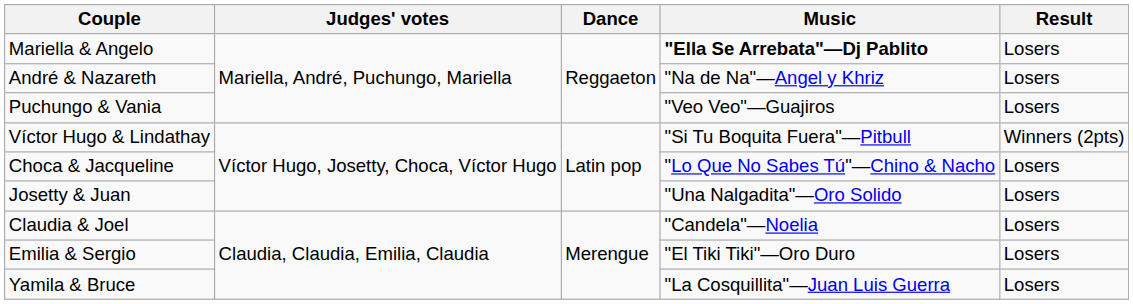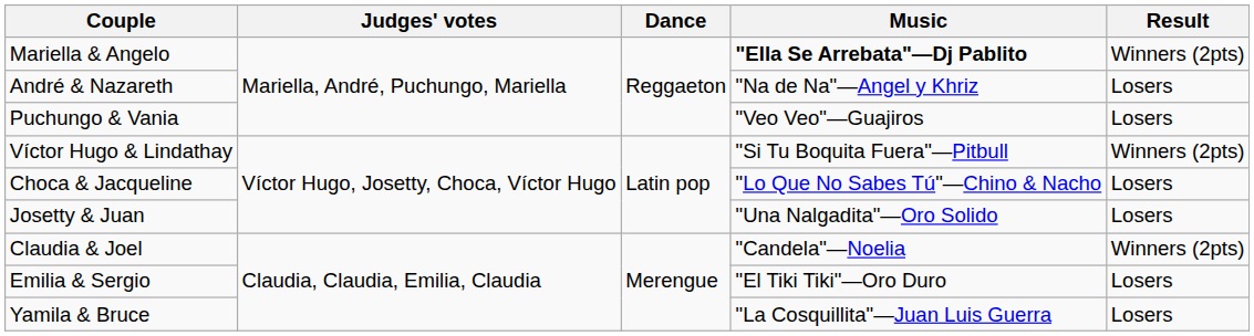Mariella & Angelo | Result: Losers -> Winners (2pts)
Claudia & Joel | Result: Losers -> Winners (2pts)
